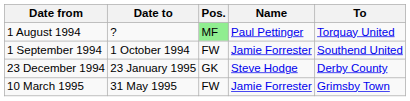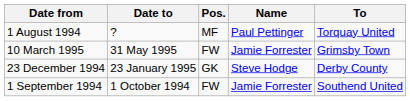1 August 1994 | Pos.: lightgreen background -> no background
rows swapped: 1 September 1994 <-> 10 March 1995
